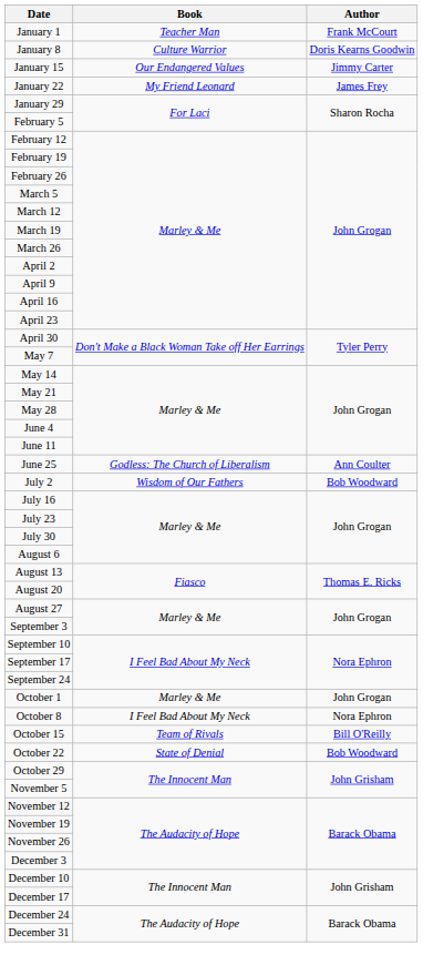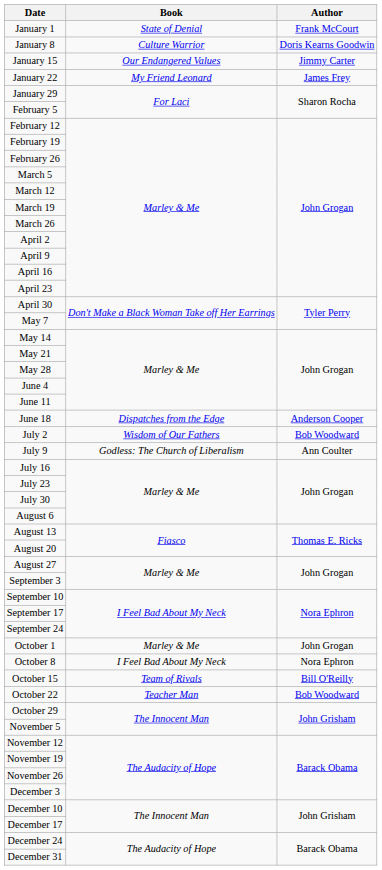January 1 | Book: Teacher Man -> State of Denial
+ row: June 18 | Dispatches from the Edge | Anderson Cooper
- row: June 25 | Godless: The Church of Liberalism | Ann Coulter
+ row: July 9 | Godless: The Church of Liberalism | Ann Coulter
October 22 | Book: State of Denial -> Teacher Man
